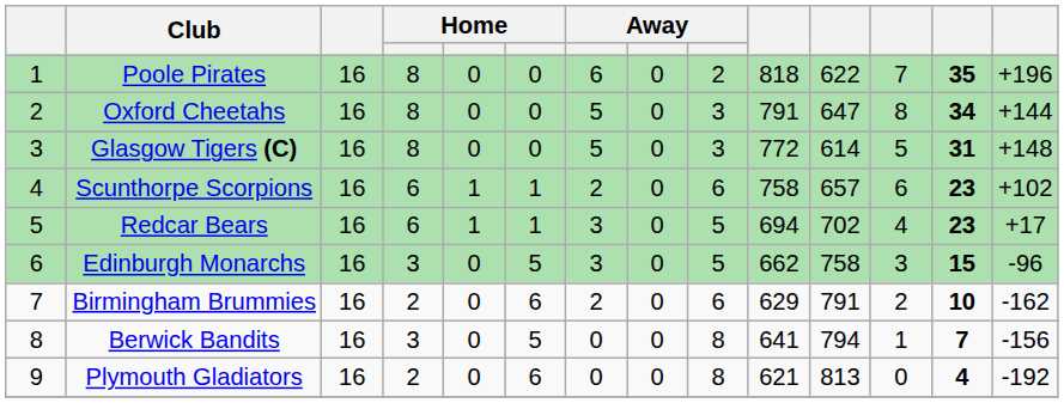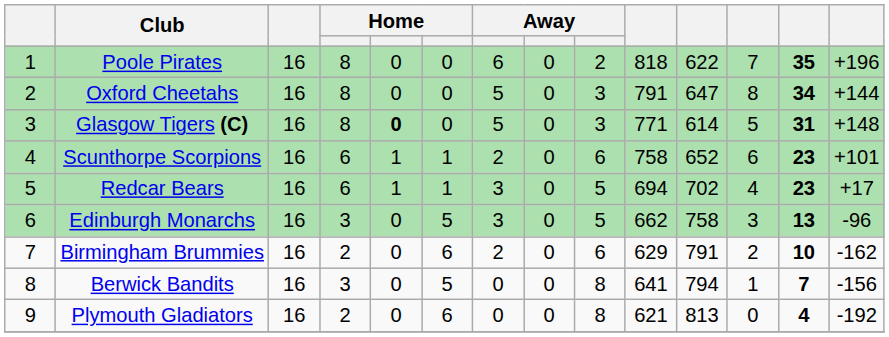Glasgow Tigers (C) | column 5: normal -> bold
Glasgow Tigers (C) | column 10: 772 -> 771
Scunthorpe Scorpions | column 11: 657 -> 652
Scunthorpe Scorpions | column 14: +102 -> +101
Edinburgh Monarchs | column 13: 15 -> 13
